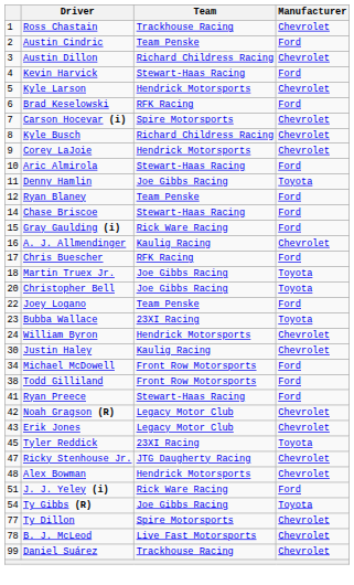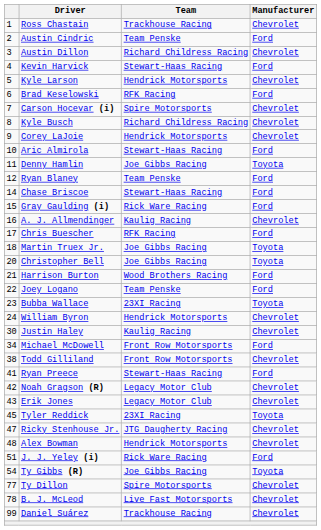+ row: 21 | Harrison Burton | Wood Brothers Racing | Ford
Todd Gilliland | Manufacturer: Ford -> Chevrolet
